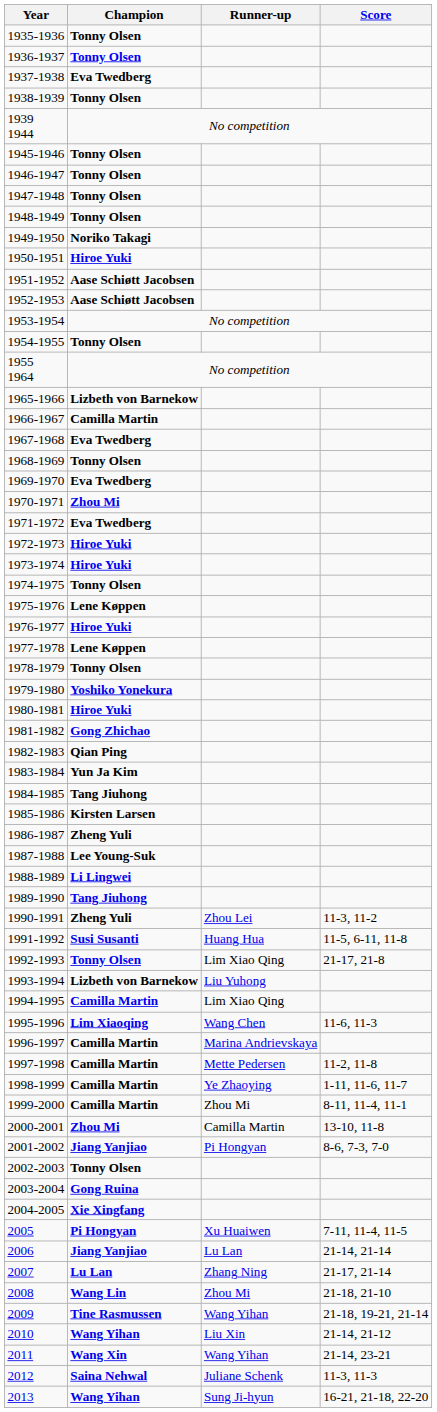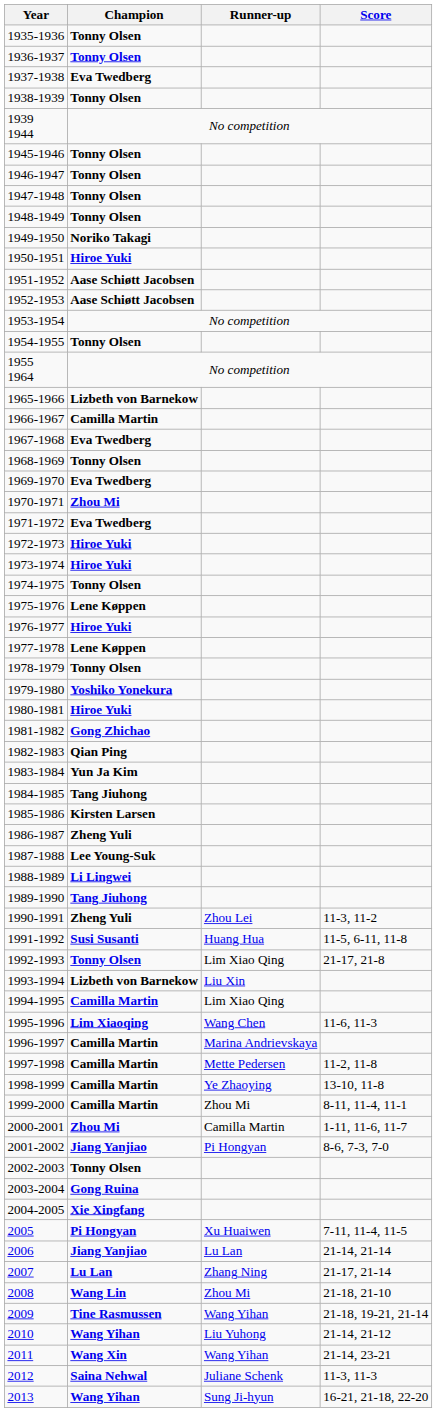1993-1994 | Runner-up: Liu Yuhong -> Liu Xin
1998-1999 | Score: 1-11, 11-6, 11-7 -> 13-10, 11-8
2000-2001 | Score: 13-10, 11-8 -> 1-11, 11-6, 11-7
2010 | Runner-up: Liu Xin -> Liu Yuhong
